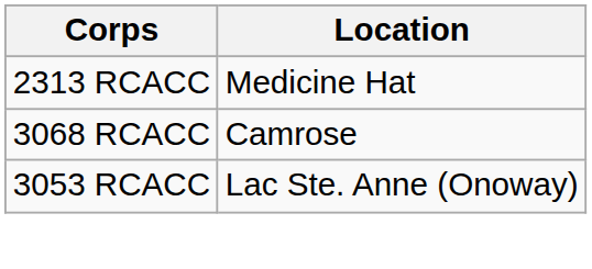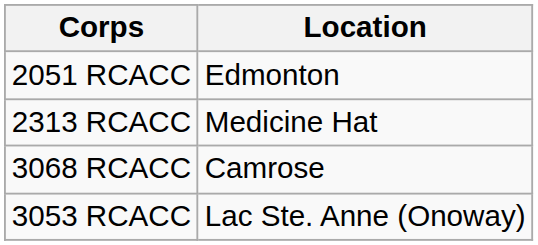+ row: 2051 RCACC | Edmonton
